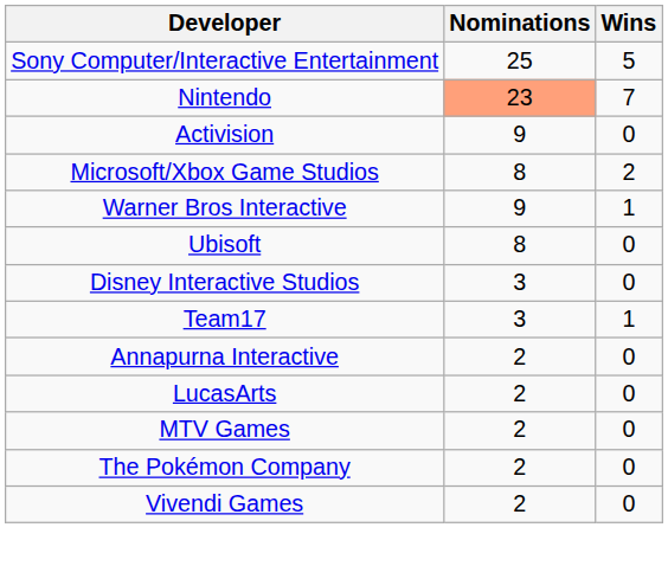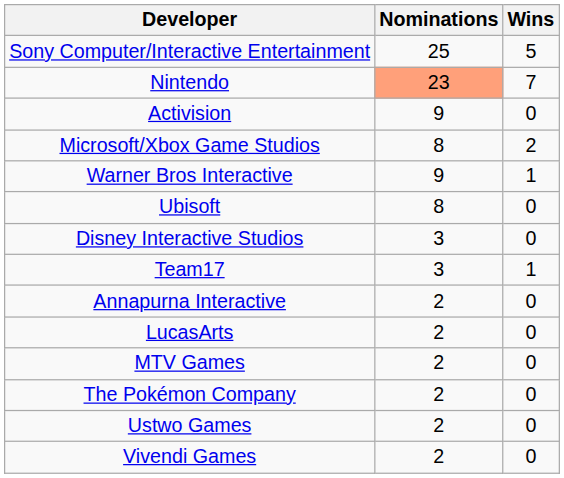+ row: Ustwo Games | 2 | 0
